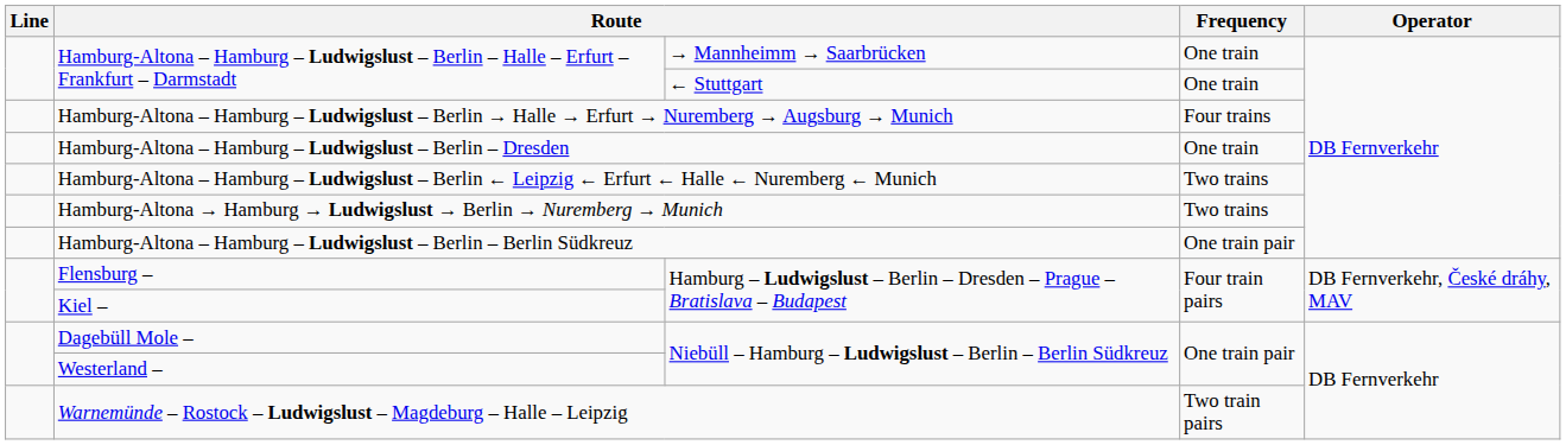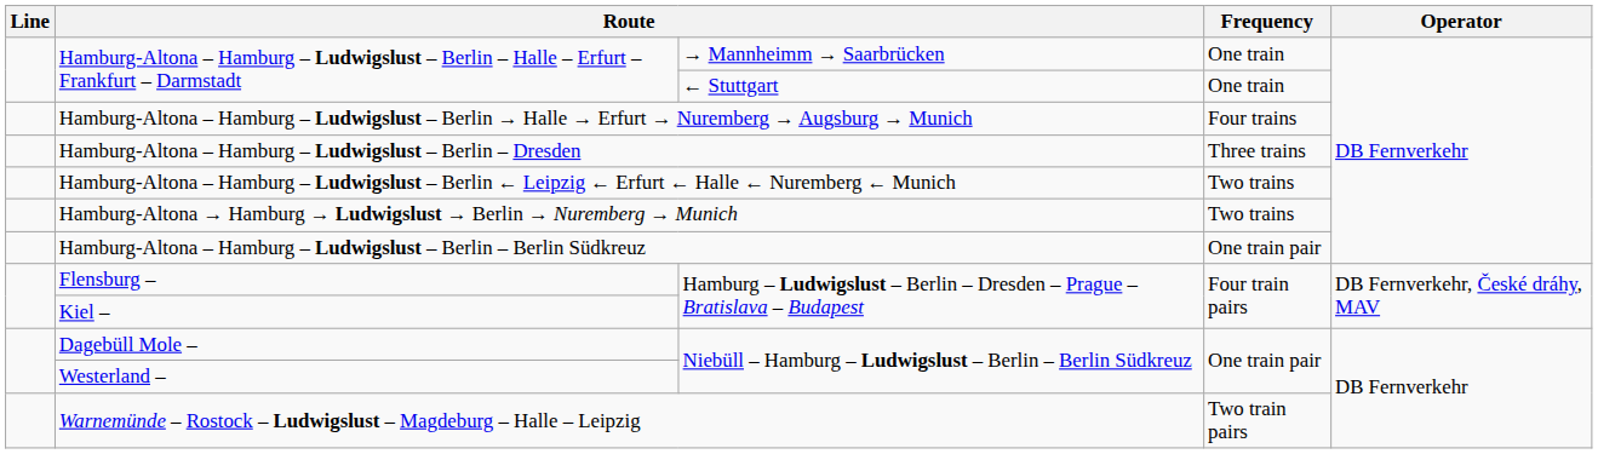Hamburg-Altona – Hamburg – Ludwigslust – Berlin – Dresden | Frequency: One train -> Three trains
